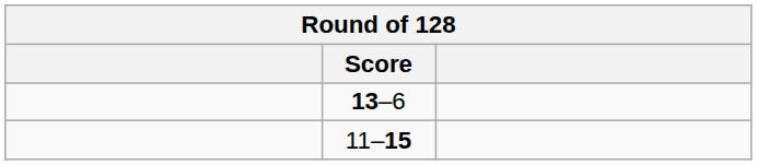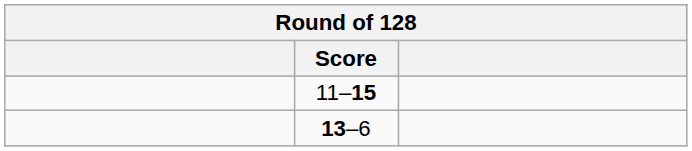rows swapped: 13–6 <-> 11–15
